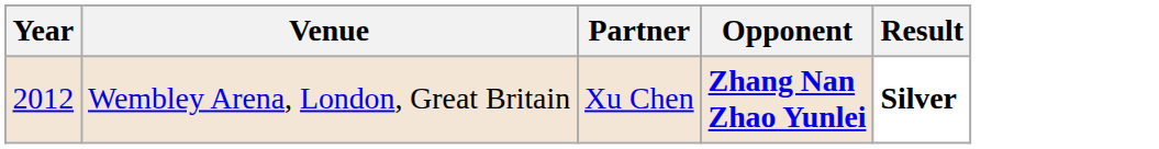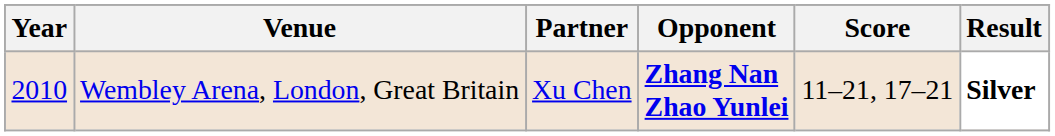+ column: Score | 11–21, 17–21
Wembley Arena, London, Great Britain | Year: 2012 -> 2010
